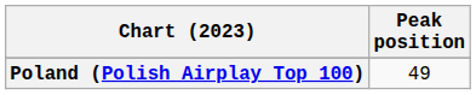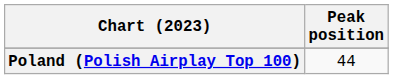Poland (Polish Airplay Top 100) | Peak position: 49 -> 44
